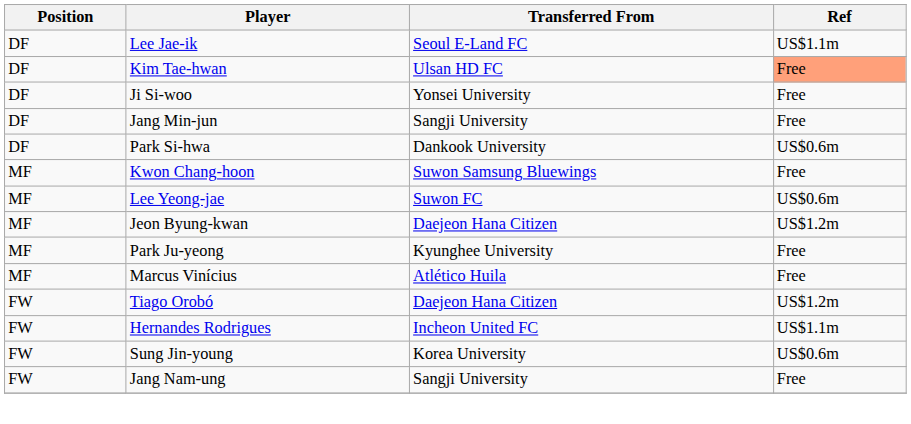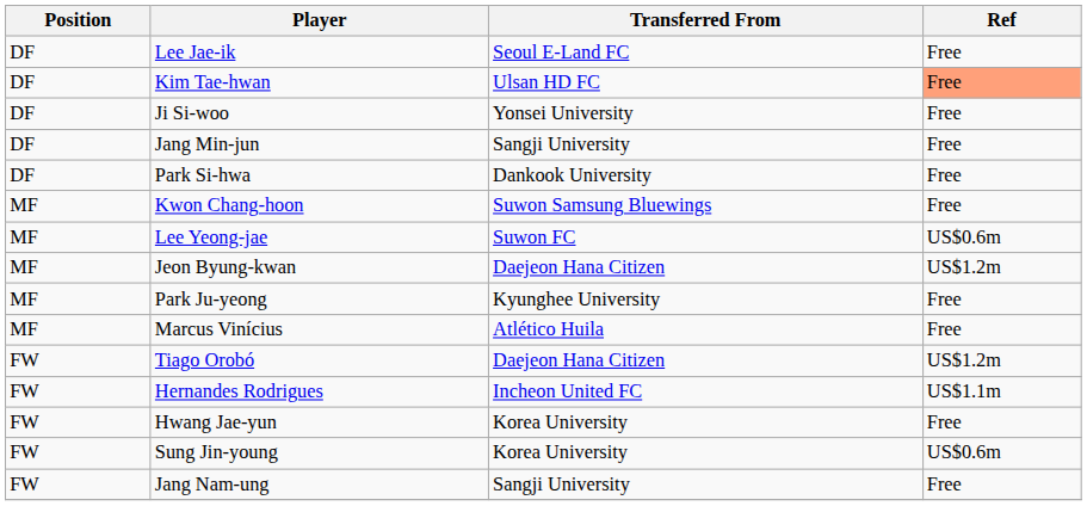Lee Jae-ik | Ref: US$1.1m -> Free
Park Si-hwa | Ref: US$0.6m -> Free
+ row: FW | Hwang Jae-yun | Korea University | Free
